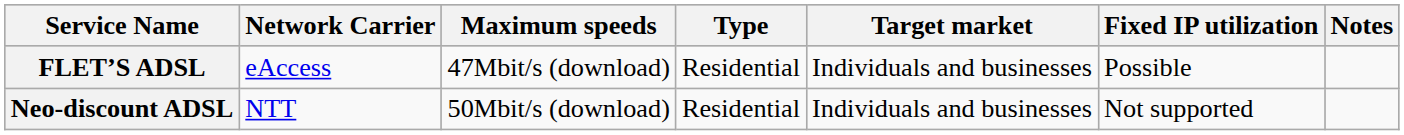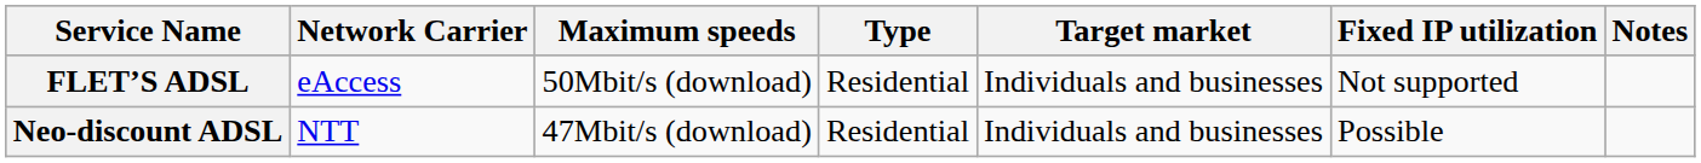FLET’S ADSL | Maximum speeds: 47Mbit/s (download) -> 50Mbit/s (download)
FLET’S ADSL | Fixed IP utilization: Possible -> Not supported
Neo-discount ADSL | Maximum speeds: 50Mbit/s (download) -> 47Mbit/s (download)
Neo-discount ADSL | Fixed IP utilization: Not supported -> Possible
